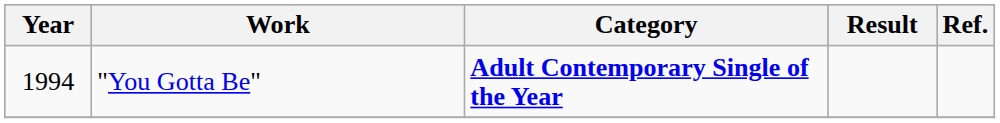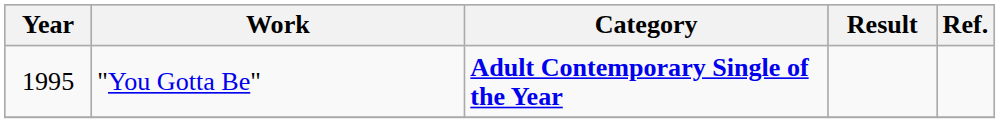"You Gotta Be" | Year: 1994 -> 1995
